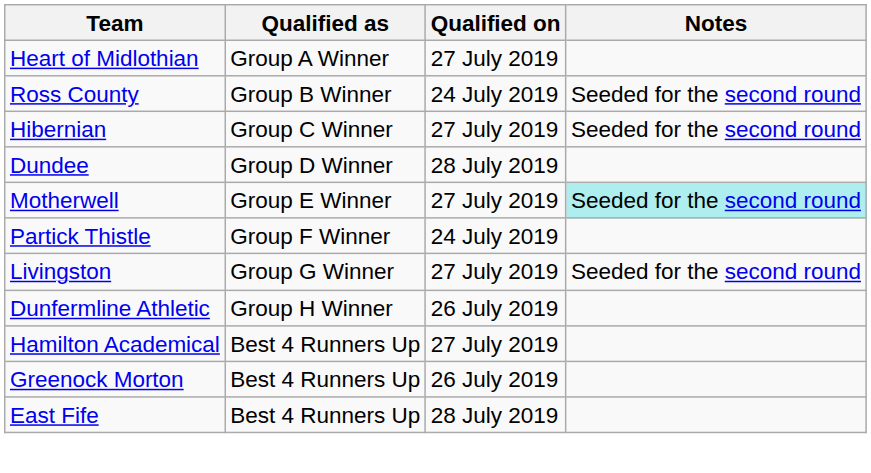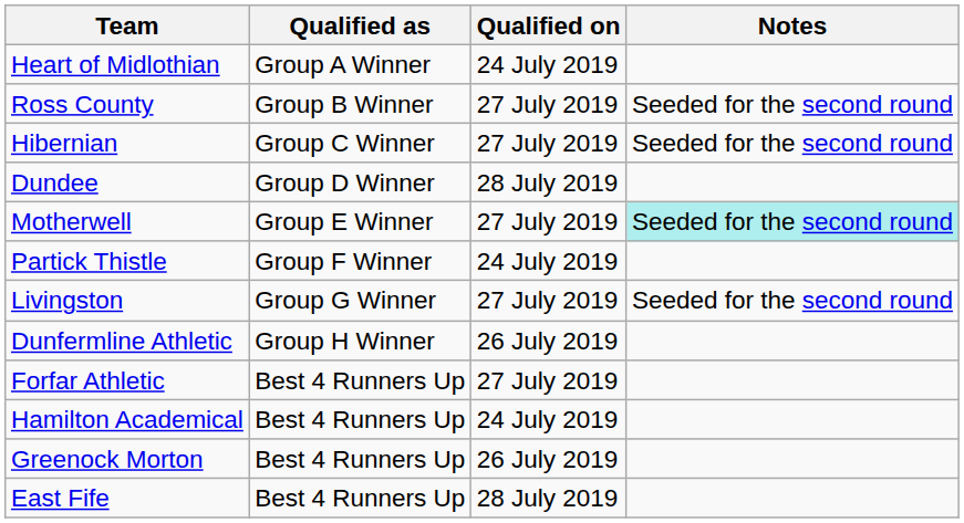Heart of Midlothian | Qualified on: 27 July 2019 -> 24 July 2019
Ross County | Qualified on: 24 July 2019 -> 27 July 2019
+ row: Forfar Athletic | Best 4 Runners Up | 27 July 2019
Hamilton Academical | Qualified on: 27 July 2019 -> 24 July 2019
